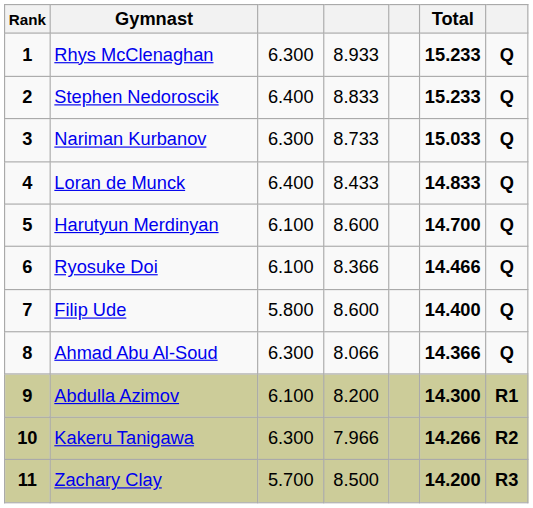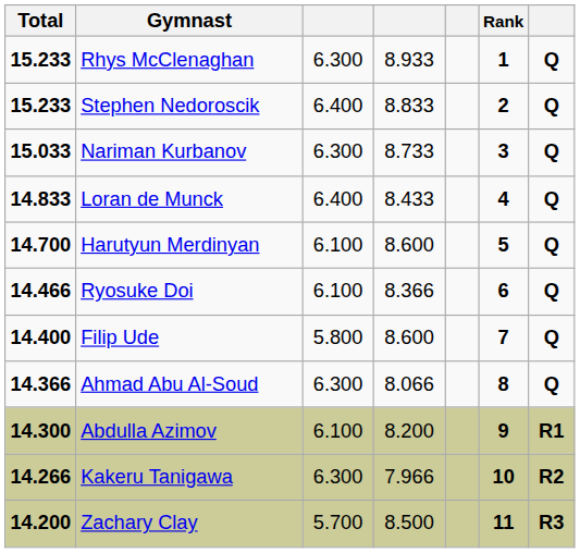columns swapped: Rank <-> Total
